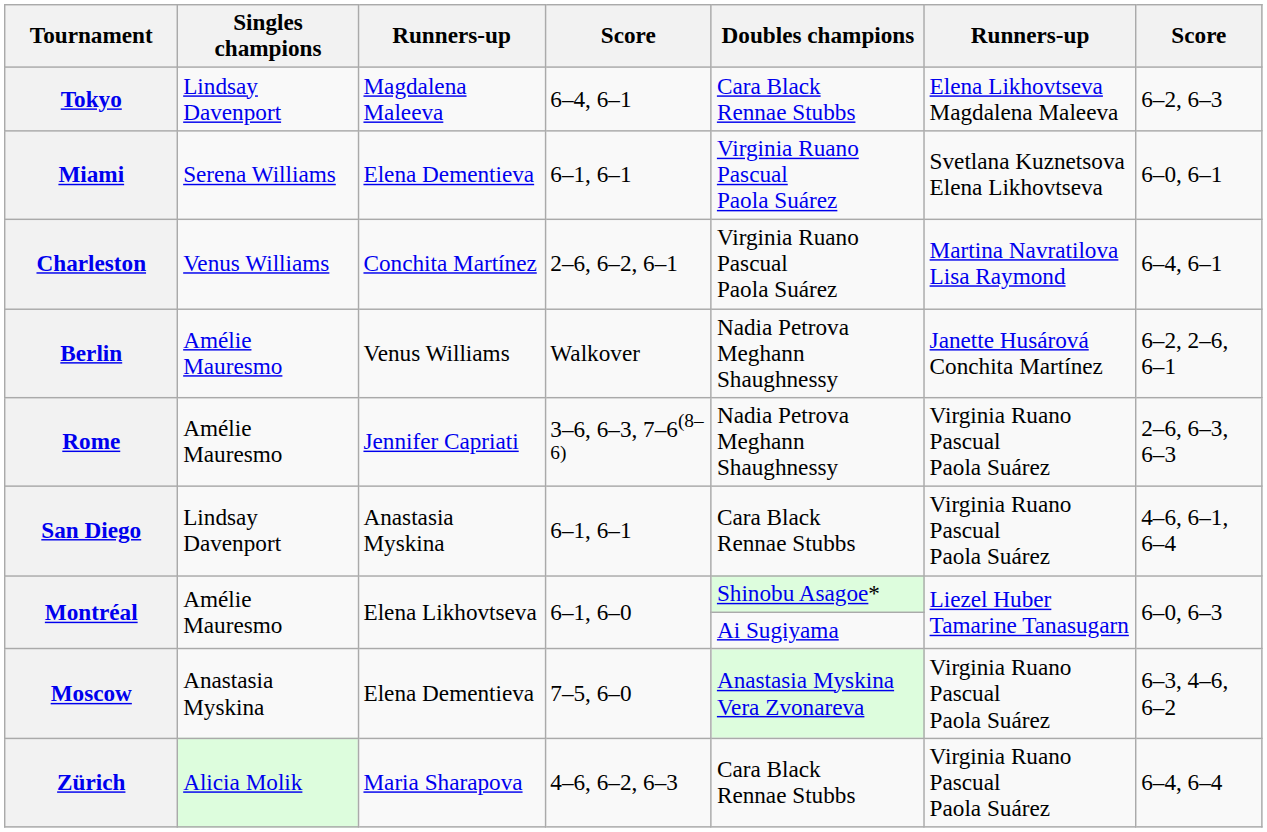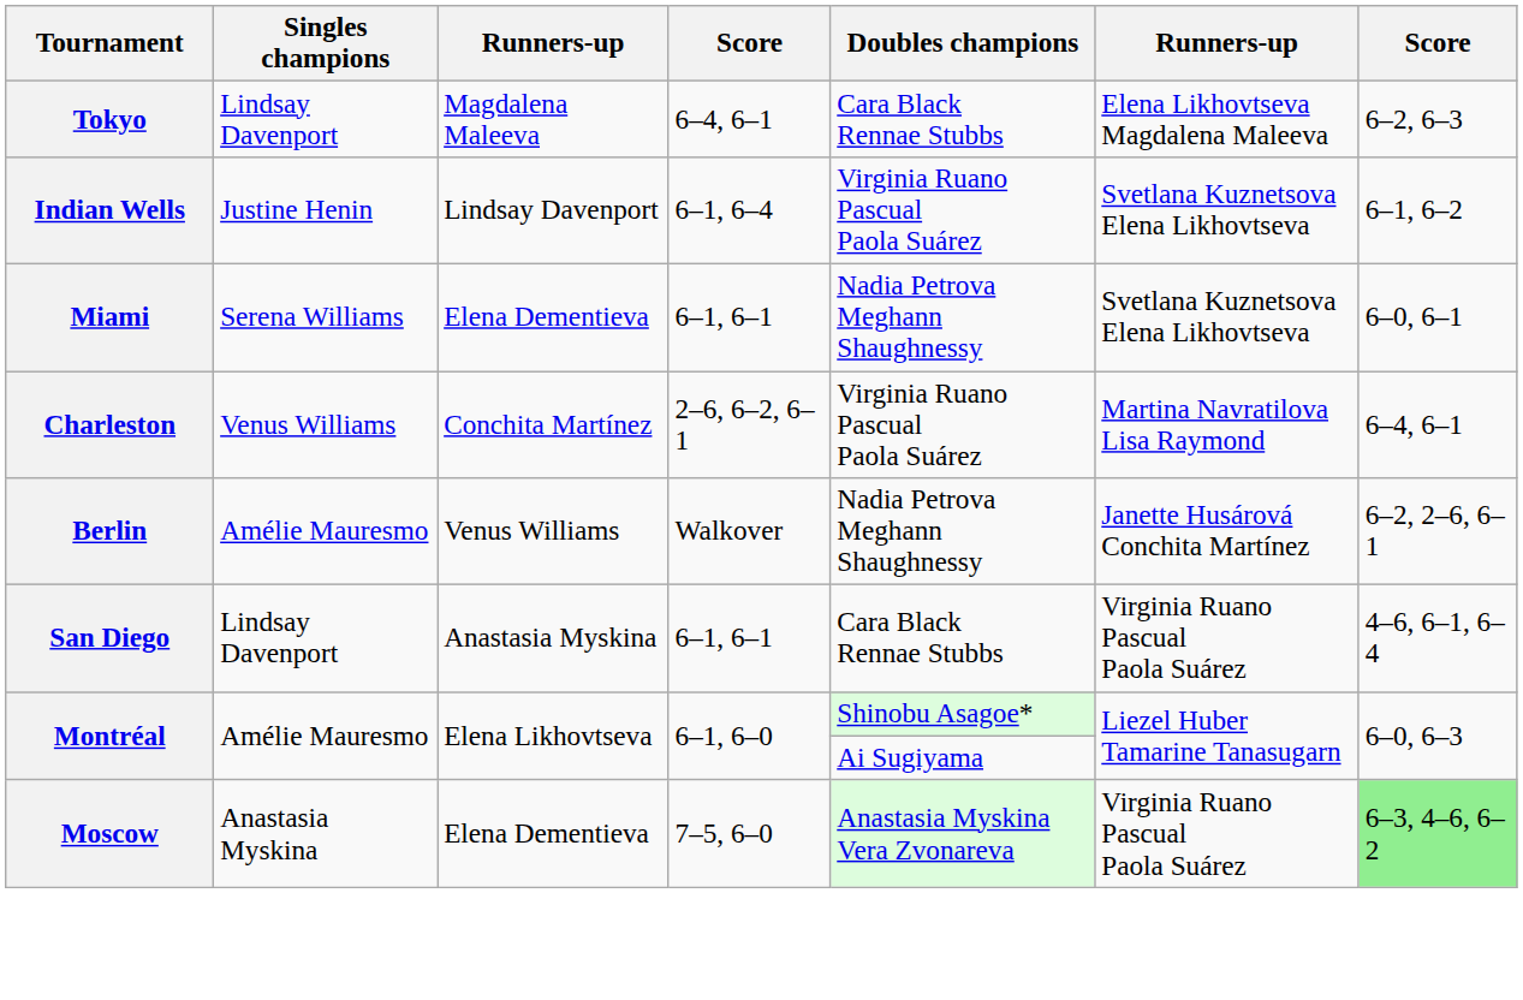+ row: Indian Wells | Justine Henin | Lindsay Davenport | 6–1, 6–4 | Virginia Ruano Pascual Paola Suárez | Svetlana Kuznetsova Elena Likhovtseva | 6–1, 6–2
Miami | Doubles champions: Virginia Ruano Pascual Paola Suárez -> Nadia Petrova Meghann Shaughnessy
- row: Rome | Amélie Mauresmo | Jennifer Capriati | 3–6, 6–3, 7–6(8–6) | Nadia Petrova Meghann Shaughnessy | Virginia Ruano Pascual Paola Suárez | 2–6, 6–3, 6–3
Moscow | column 7: no background -> lightgreen background
- row: Zürich | Alicia Molik | Maria Sharapova | 4–6, 6–2, 6–3 | Cara Black Rennae Stubbs | Virginia Ruano Pascual Paola Suárez | 6–4, 6–4
